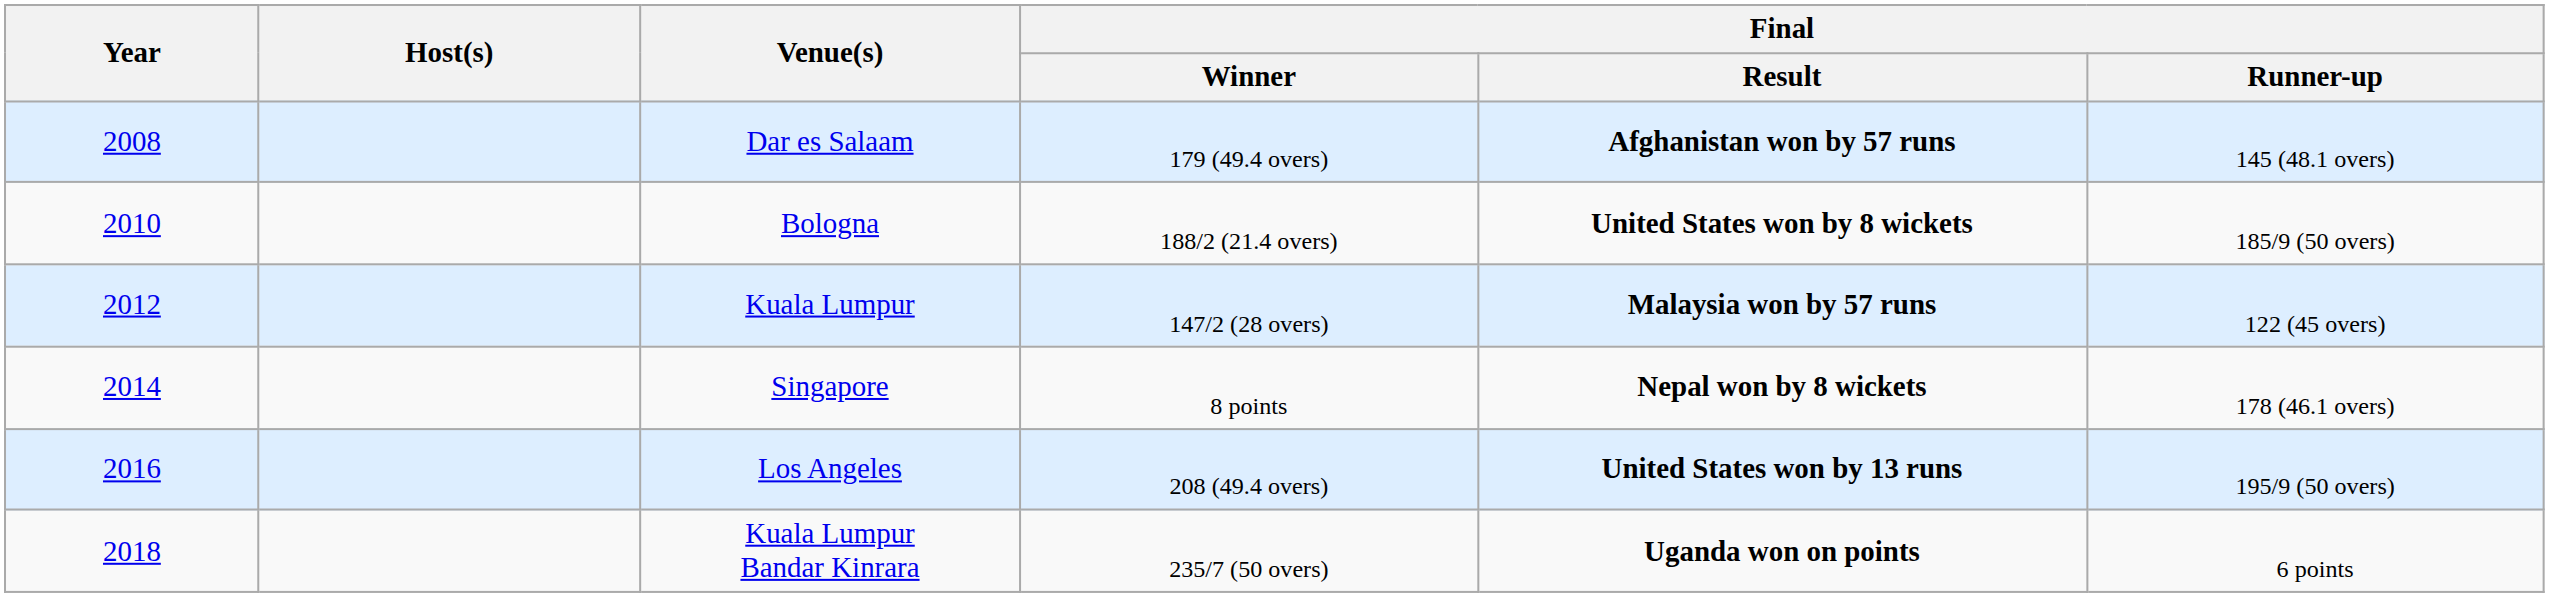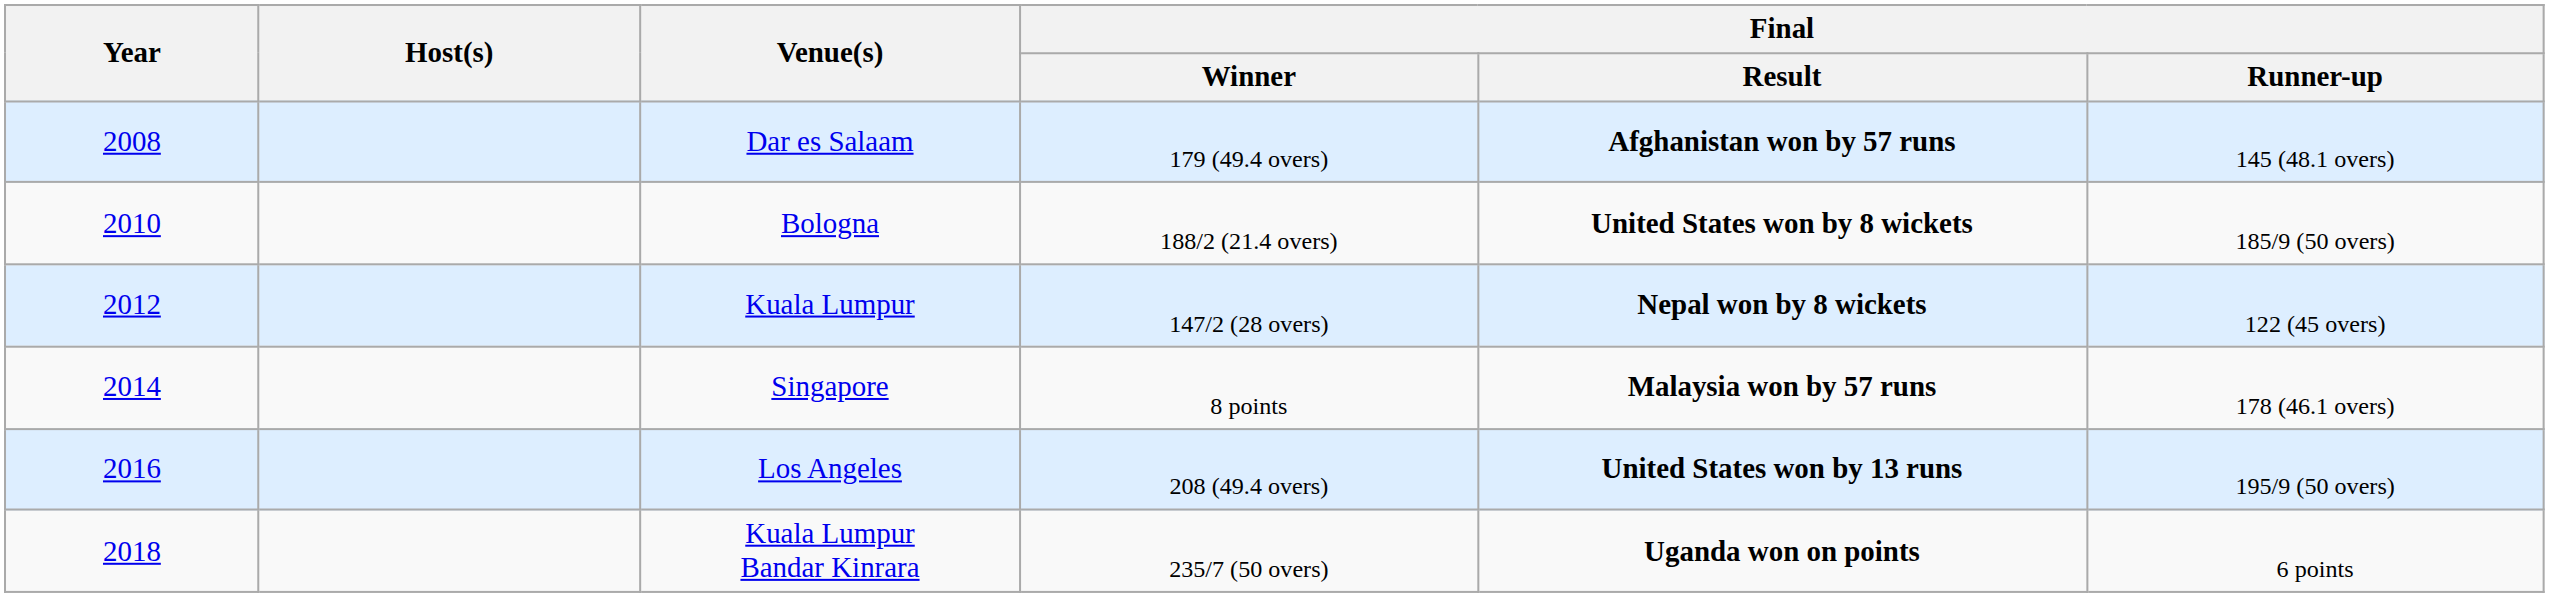Kuala Lumpur | Final / Result: Malaysia won by 57 runs -> Nepal won by 8 wickets
Singapore | Final / Result: Nepal won by 8 wickets -> Malaysia won by 57 runs
